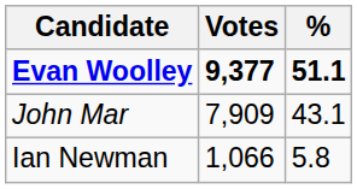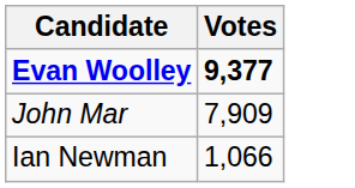- column: % | 51.1 | 43.1 | 5.8
